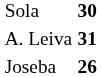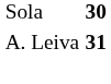- row: Joseba | 26
